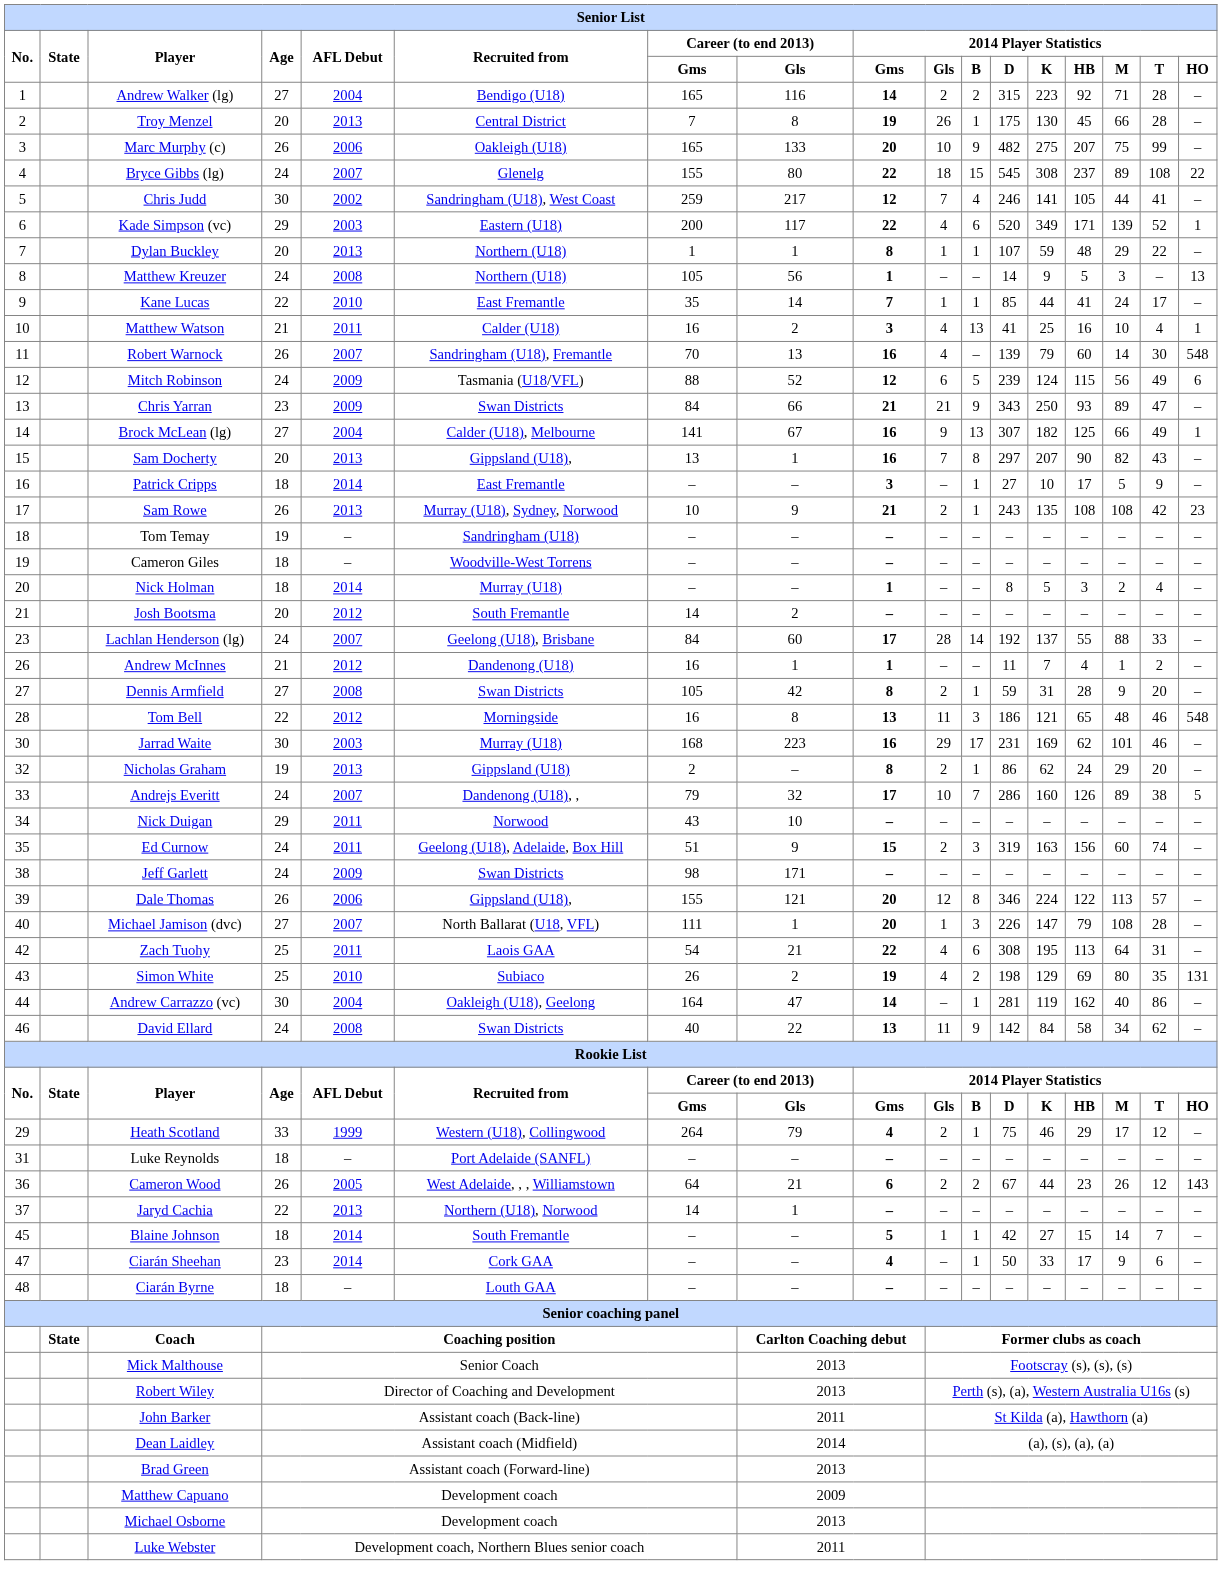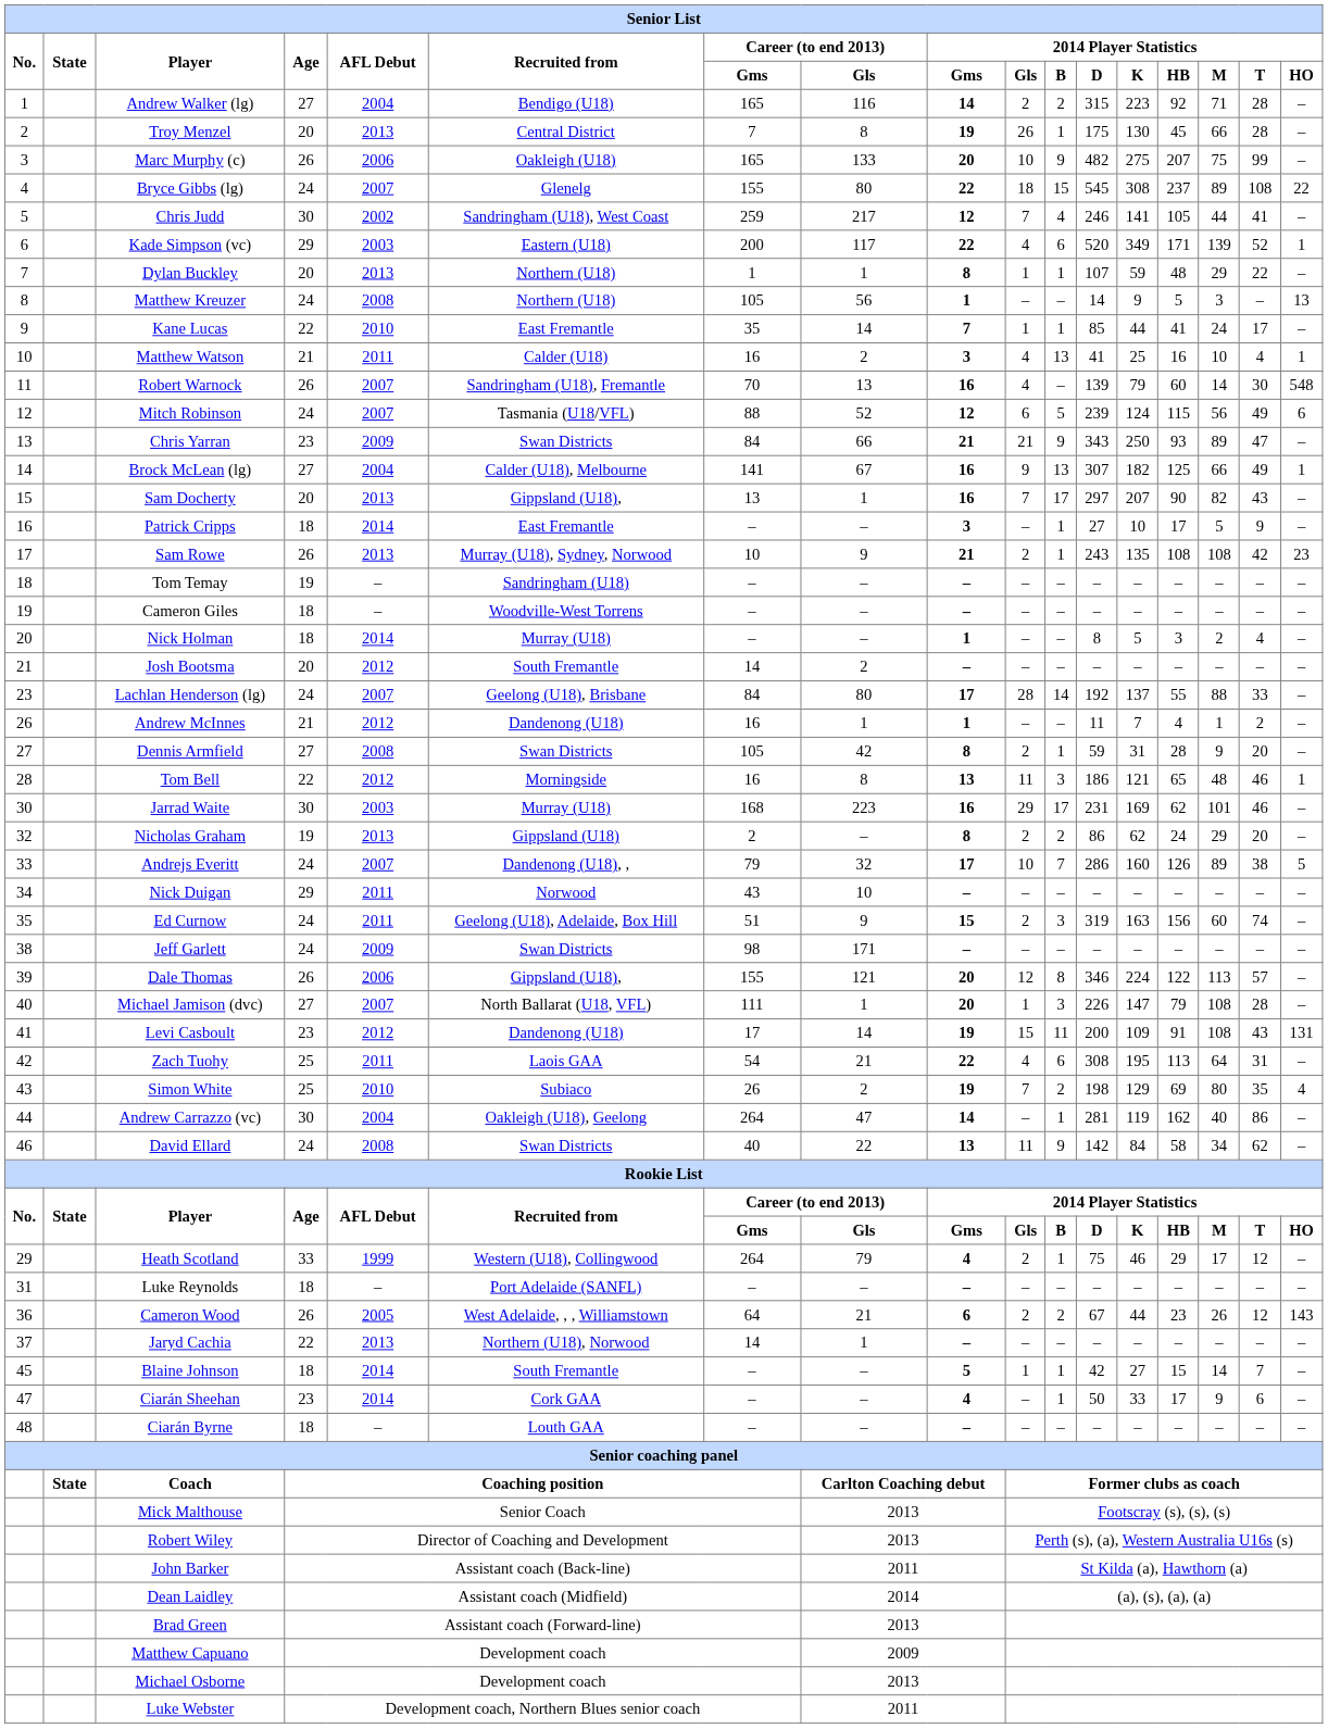Mitch Robinson | AFL Debut: 2009 -> 2007
Sam Docherty | 2014 Player Statistics / B: 8 -> 17
Lachlan Henderson (lg) | Career (to end 2013) / Gls: 60 -> 80
Tom Bell | 2014 Player Statistics / HO: 548 -> 1
Nicholas Graham | 2014 Player Statistics / B: 1 -> 2
+ row: 41 | Levi Casboult | 23 | 2012 | Dandenong (U18) | 17 | 14 | 19 | 15 | 11 | 200 | 109 | 91 | 108 | 43 | 131
Simon White | 2014 Player Statistics / Gls: 4 -> 7
Simon White | 2014 Player Statistics / HO: 131 -> 4
Andrew Carrazzo (vc) | Career (to end 2013) / Gms: 164 -> 264
